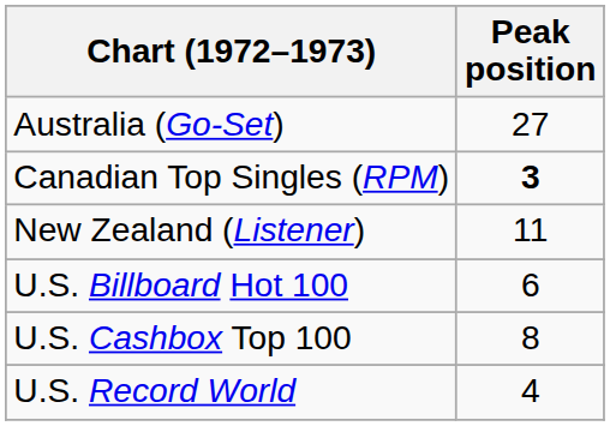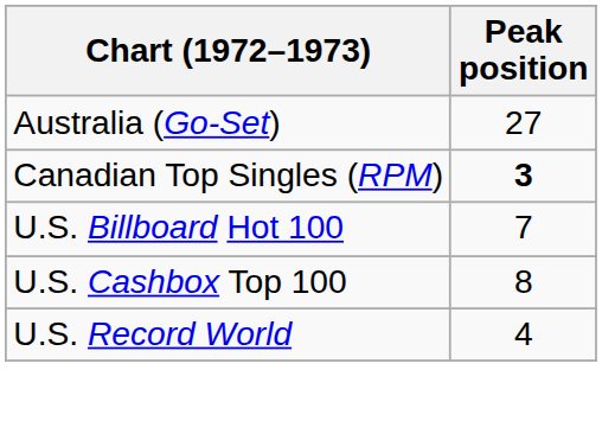- row: New Zealand (Listener) | 11
U.S. Billboard Hot 100 | Peak position: 6 -> 7
